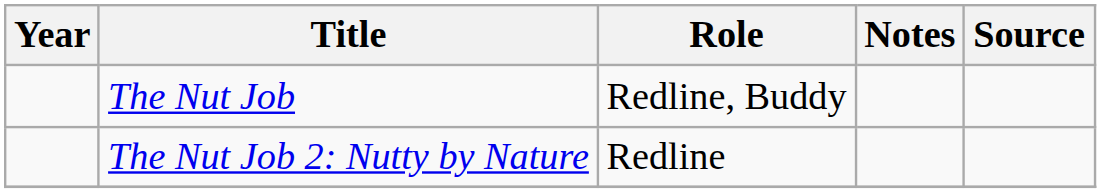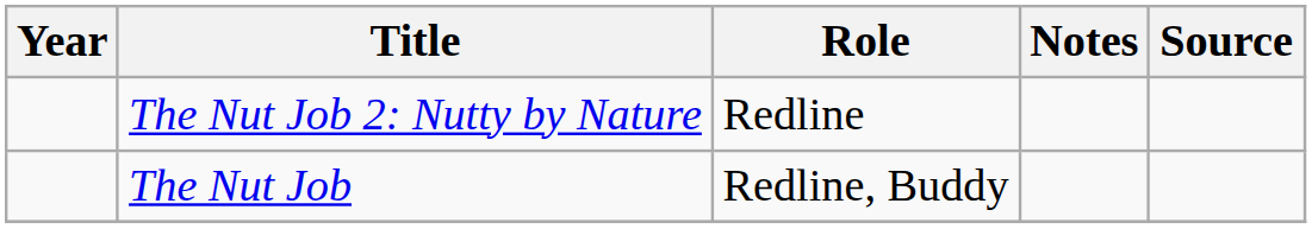rows swapped: The Nut Job <-> The Nut Job 2: Nutty by Nature
